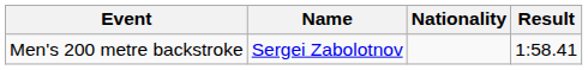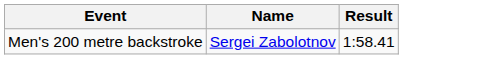- column: Nationality
